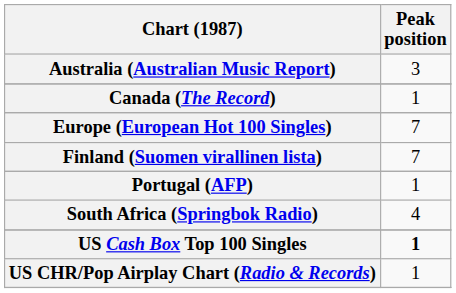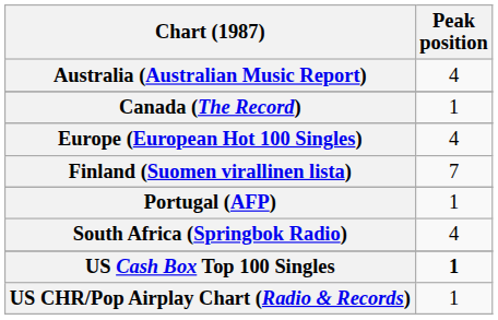Australia (Australian Music Report) | Peak position: 3 -> 4
Europe (European Hot 100 Singles) | Peak position: 7 -> 4
